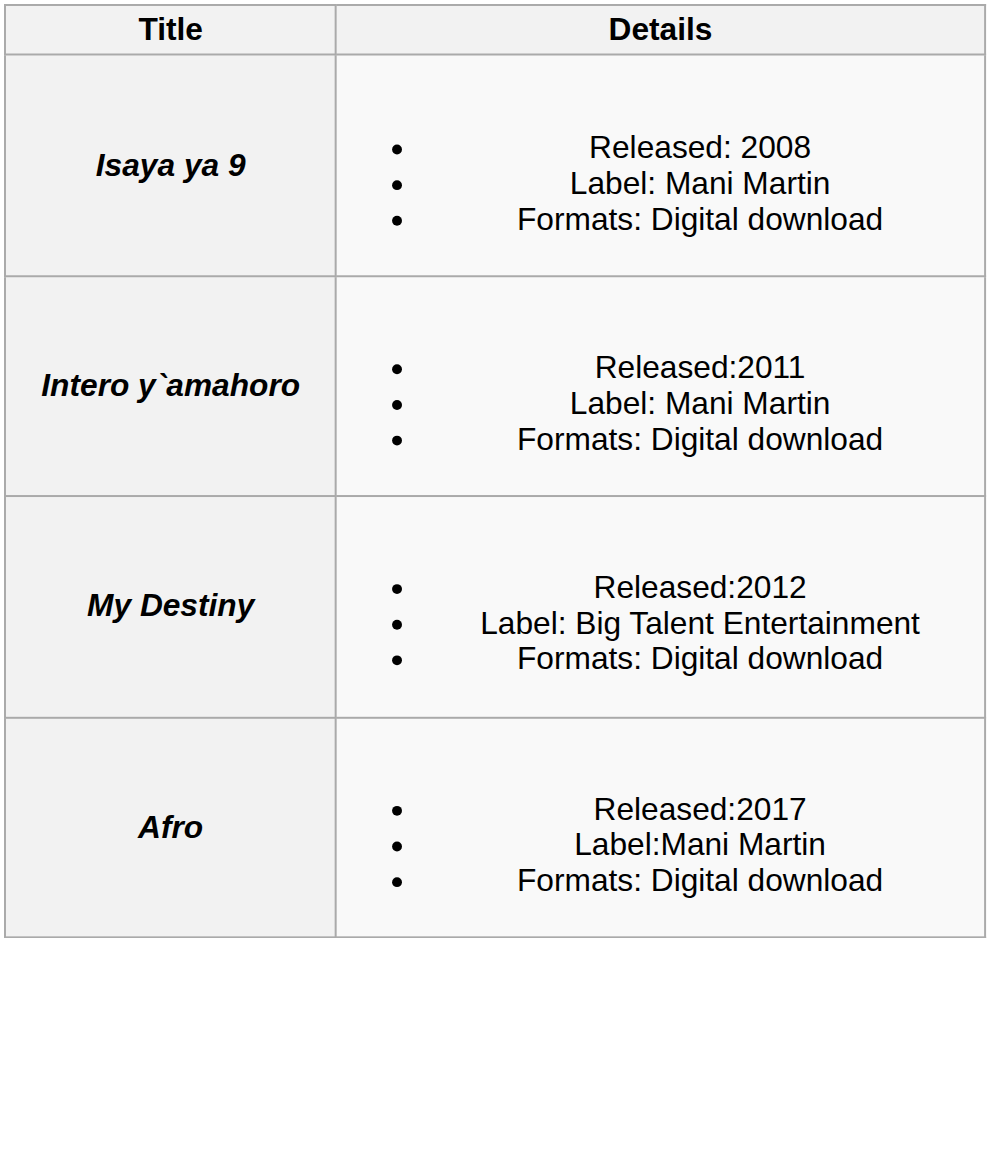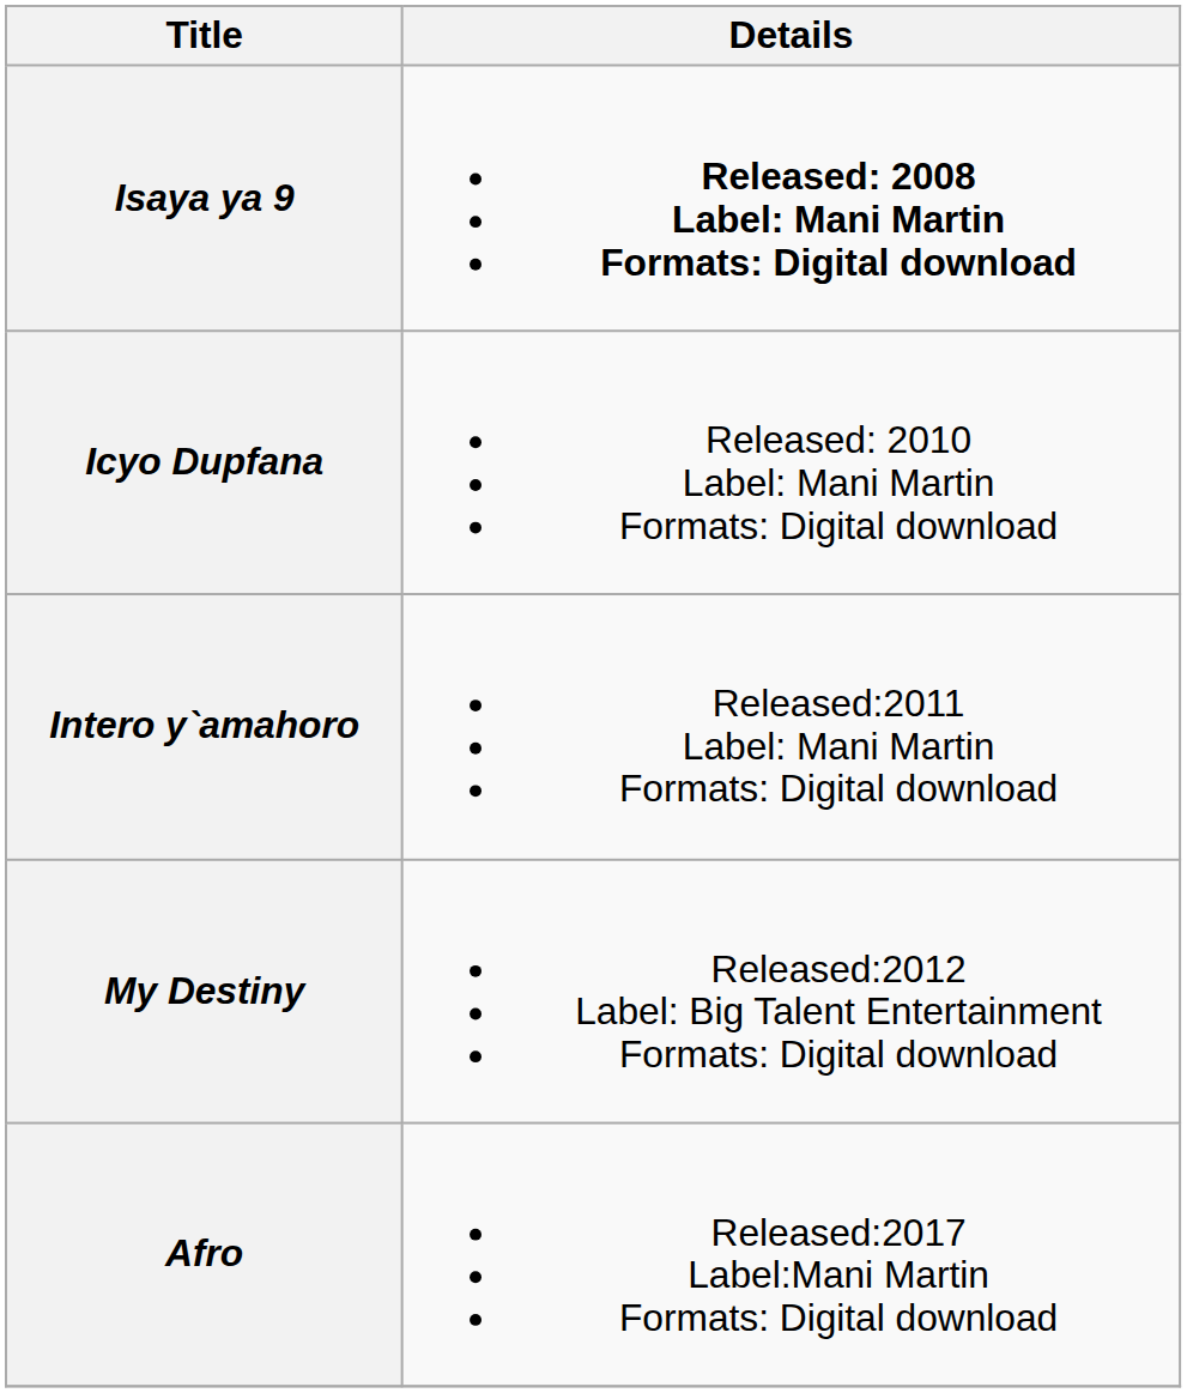Isaya ya 9 | Details: normal -> bold
+ row: Icyo Dupfana | Released: 2010 Label: Mani Martin Formats: Digital download
